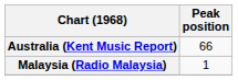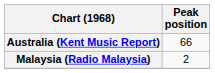Malaysia (Radio Malaysia) | Peak position: 1 -> 2
